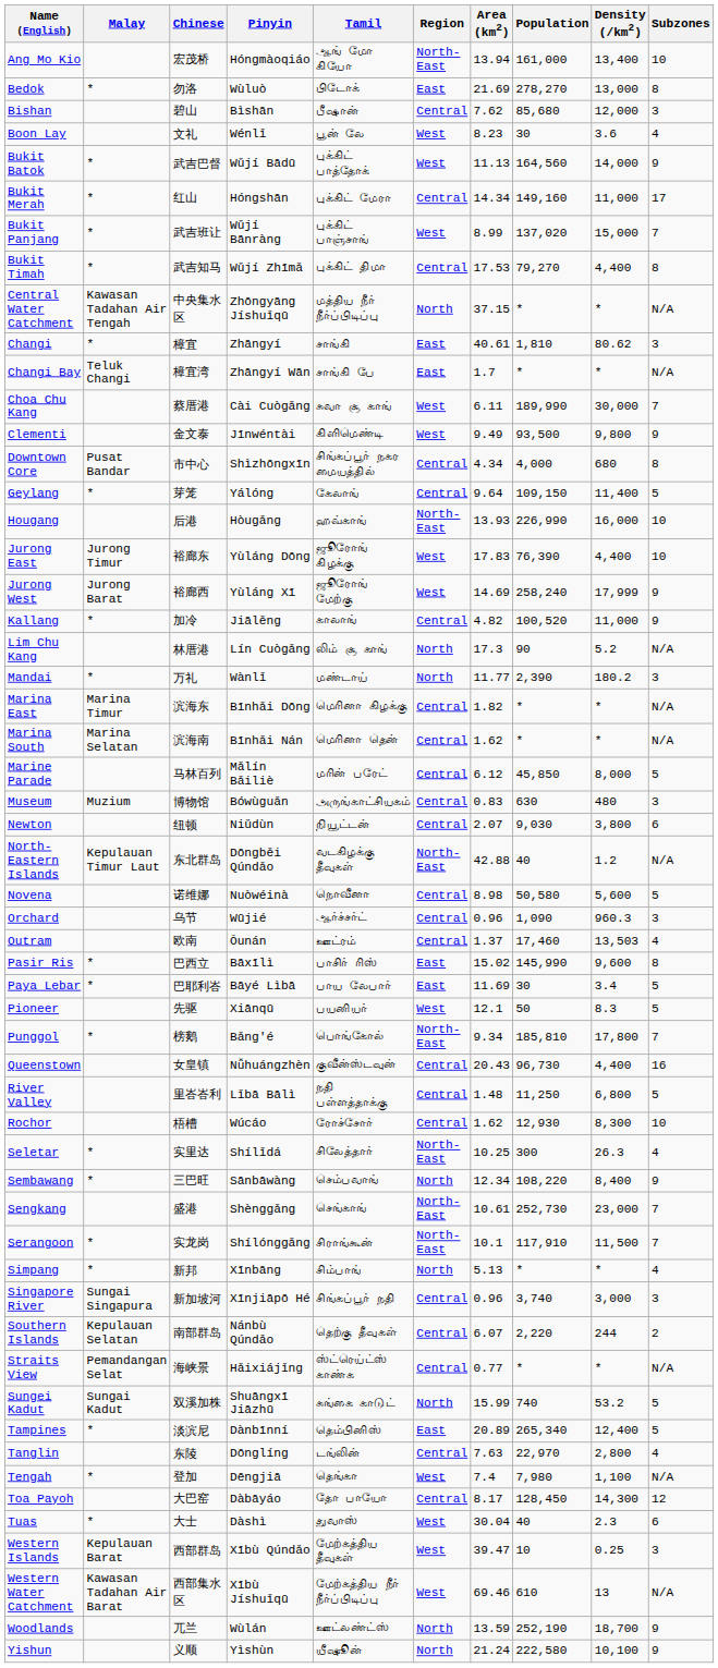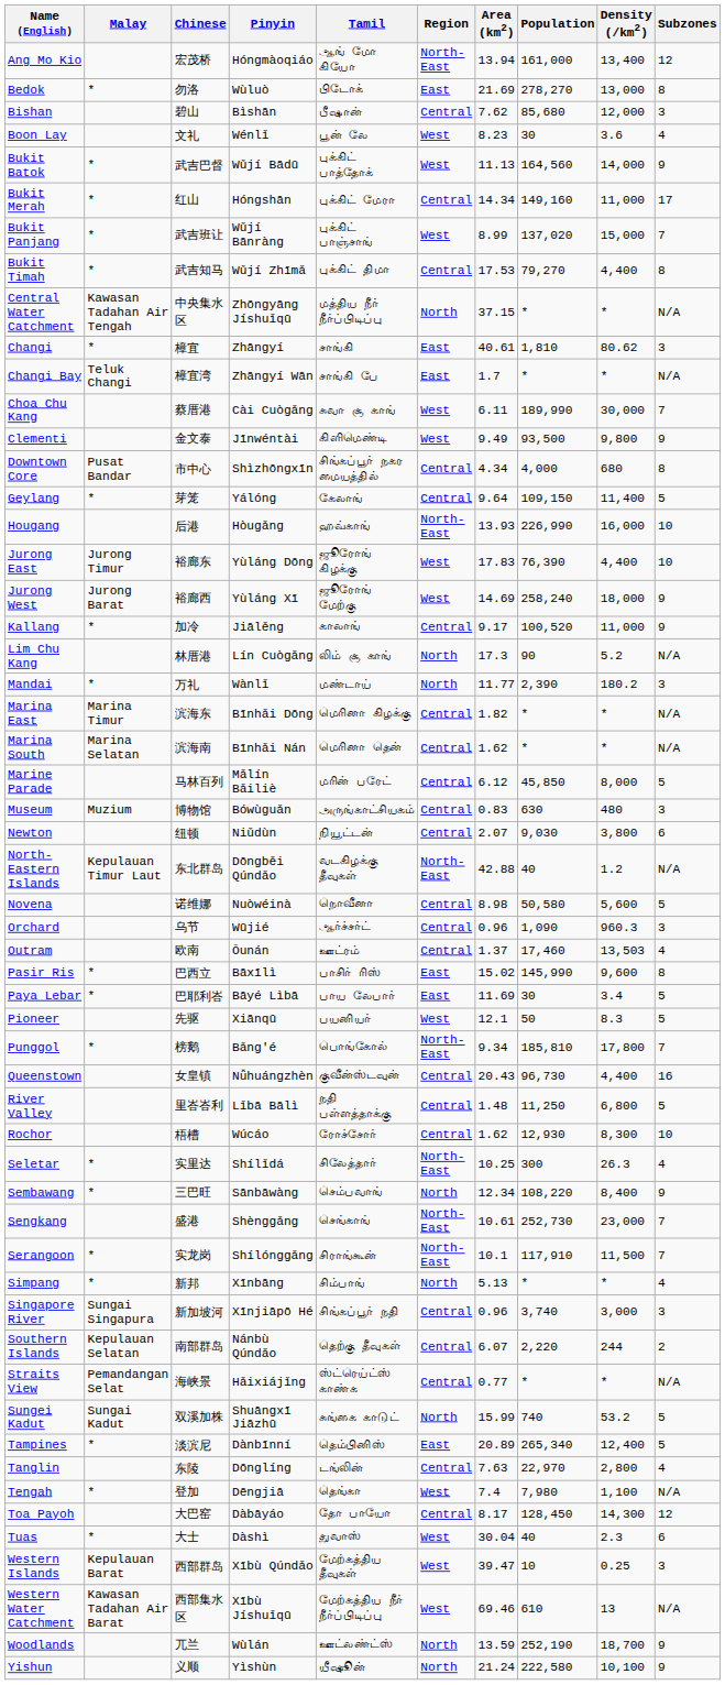Ang Mo Kio | Subzones: 10 -> 12
Jurong West | Density (/km2): 17,999 -> 18,000
Kallang | Area (km2): 4.82 -> 9.17
